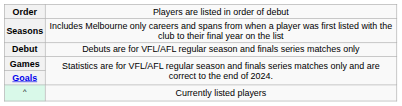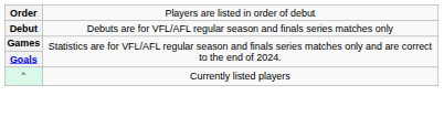- row: Seasons | Includes Melbourne only careers and spans from when a player was first listed with the club to their final year on the list
